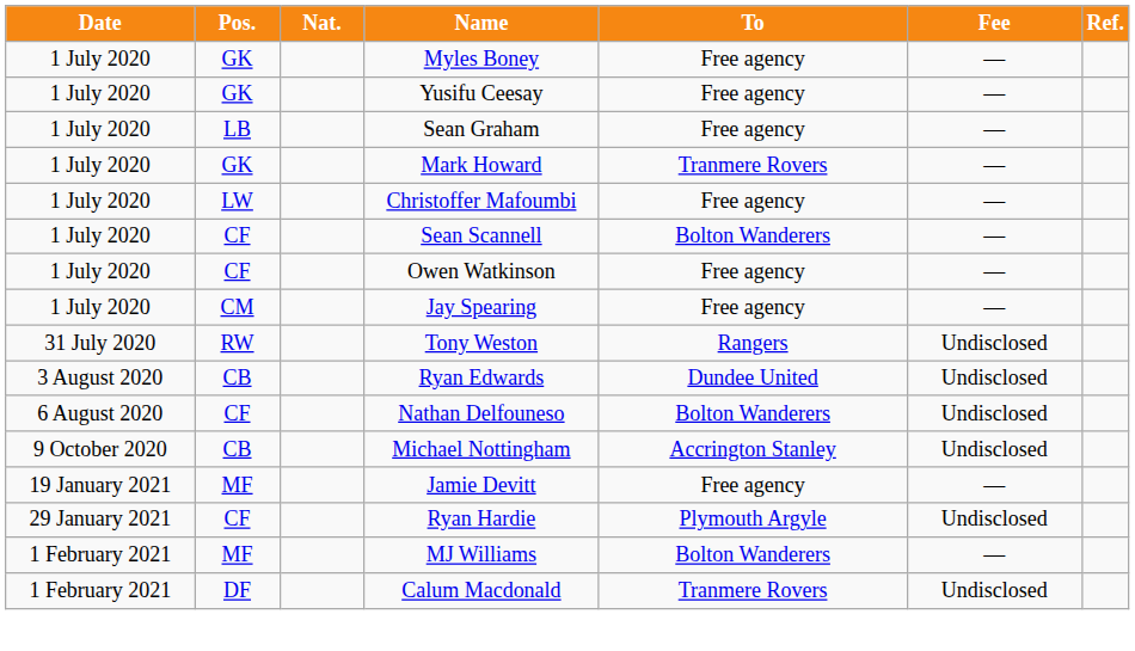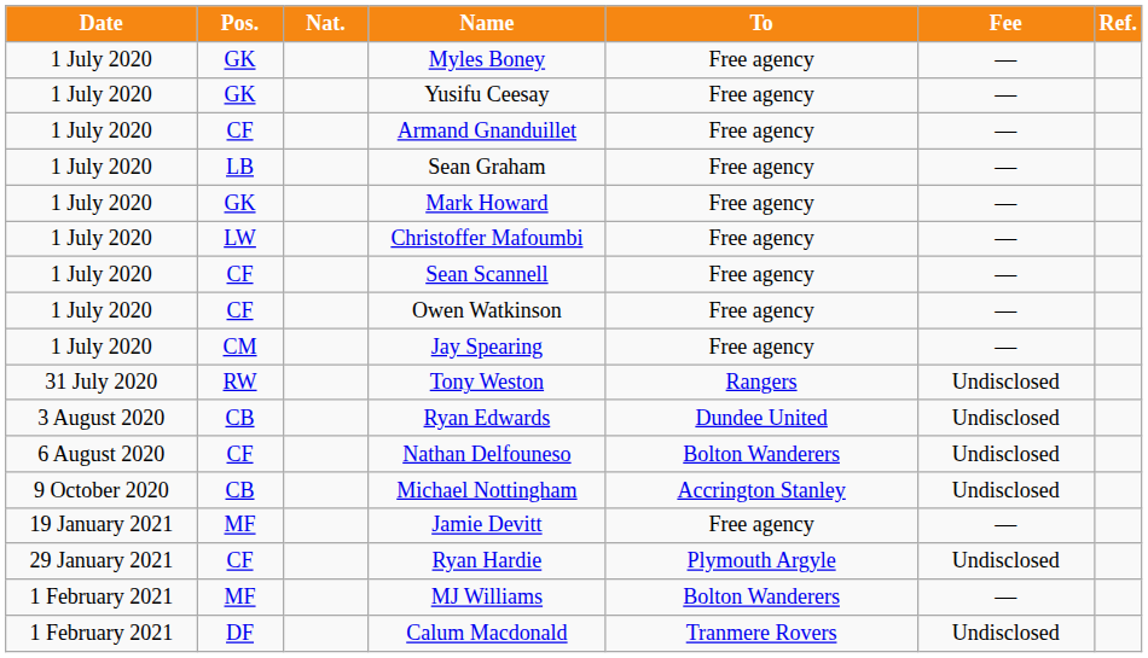+ row: 1 July 2020 | CF | Armand Gnanduillet | Free agency | —
Mark Howard | To: Tranmere Rovers -> Free agency
Sean Scannell | To: Bolton Wanderers -> Free agency
